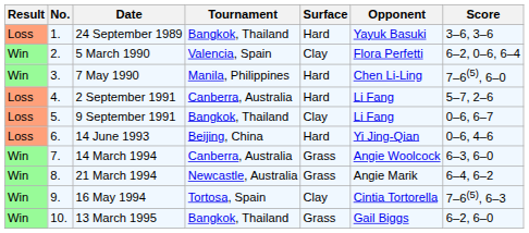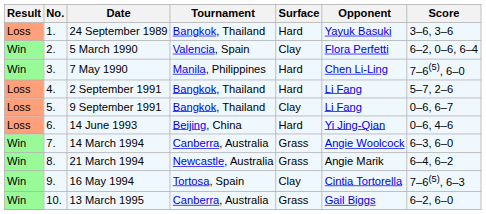2 September 1991 | Tournament: Canberra, Australia -> Bangkok, Thailand
13 March 1995 | Tournament: Bangkok, Thailand -> Canberra, Australia
